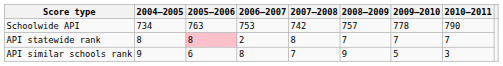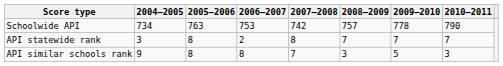API statewide rank | 2004–2005: 8 -> 3
API statewide rank | 2005–2006: pink background -> no background
API similar schools rank | 2005–2006: 6 -> 8
API similar schools rank | 2008–2009: 9 -> 3
